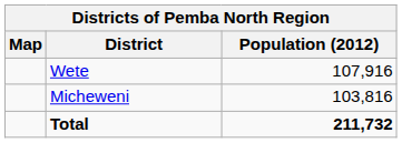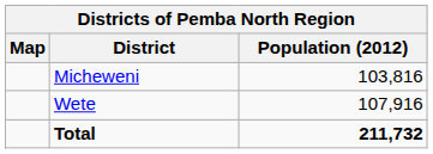rows swapped: Micheweni <-> Wete
